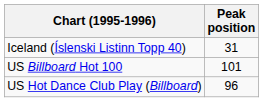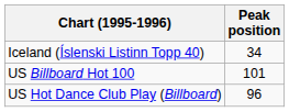Iceland (Íslenski Listinn Topp 40) | Peak position: 31 -> 34
